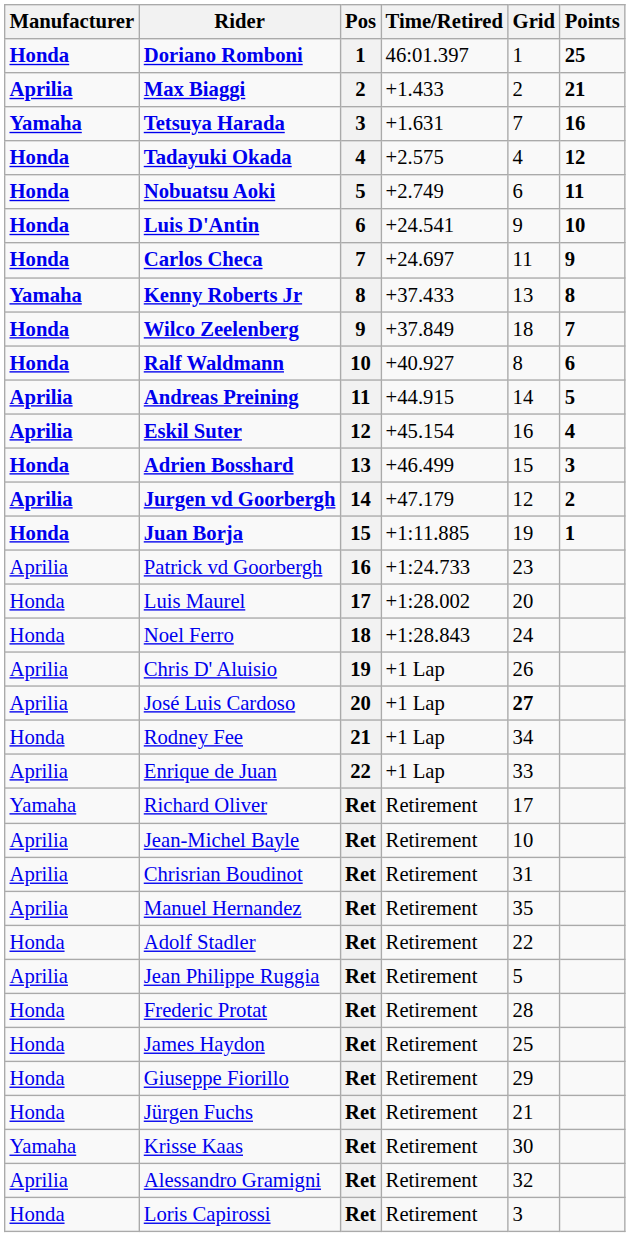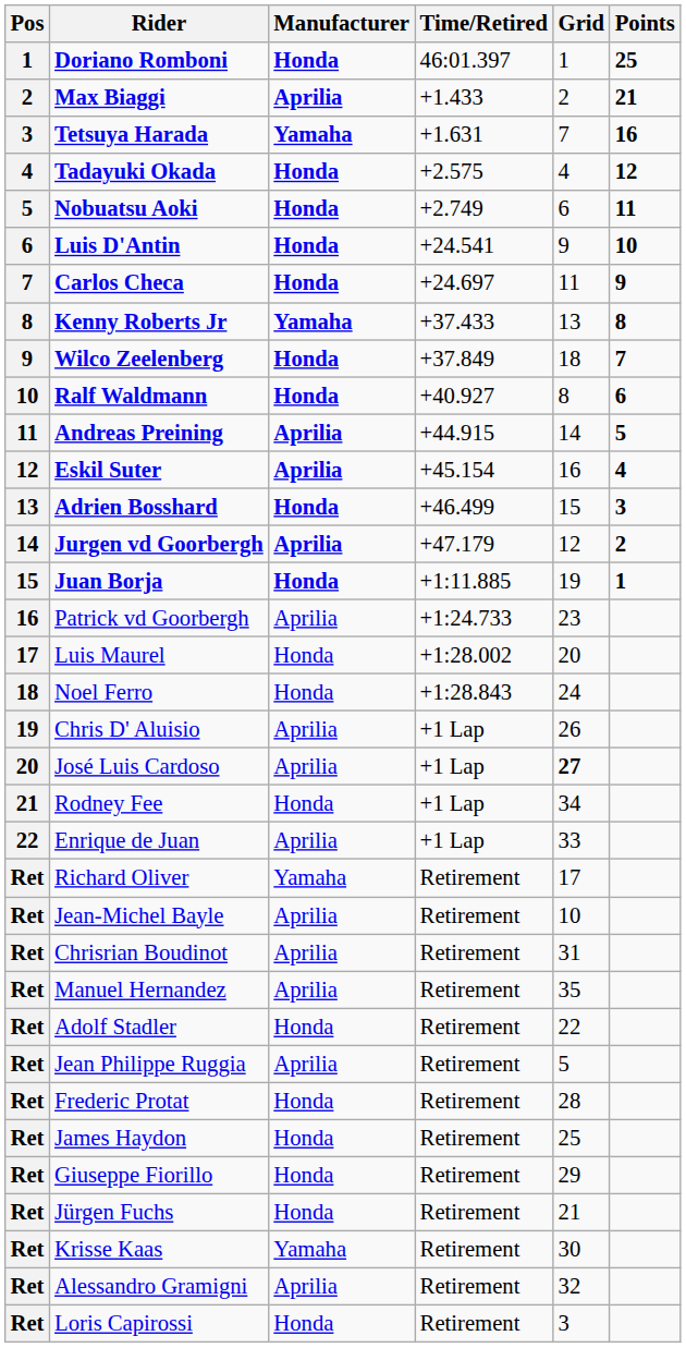columns swapped: Pos <-> Manufacturer
